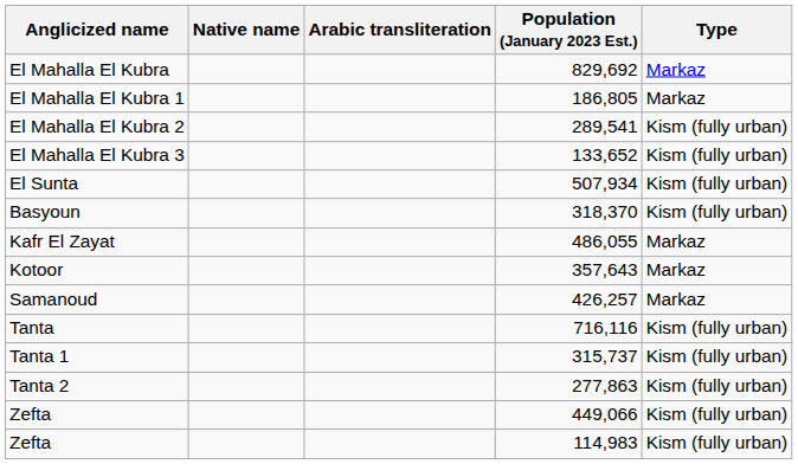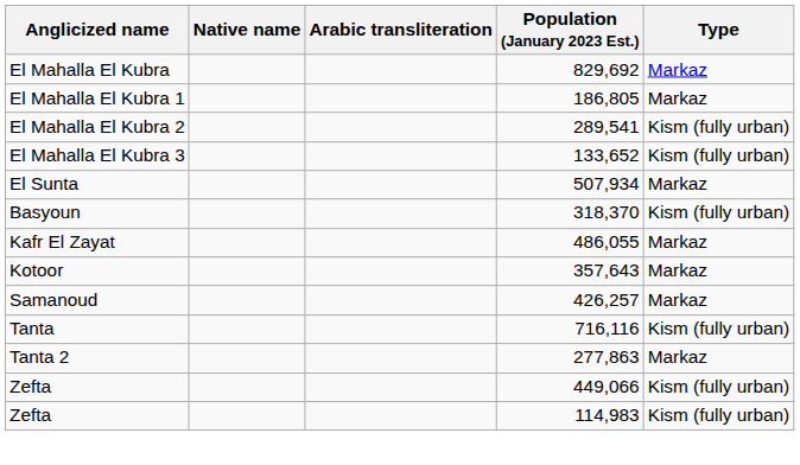El Sunta | Type: Kism (fully urban) -> Markaz
- row: Tanta 1 | 315,737 | Kism (fully urban)
Tanta 2 | Type: Kism (fully urban) -> Markaz
